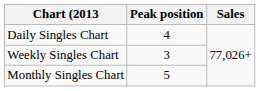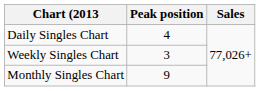Monthly Singles Chart | Peak position: 5 -> 9
